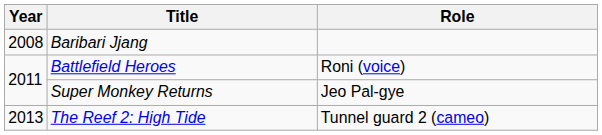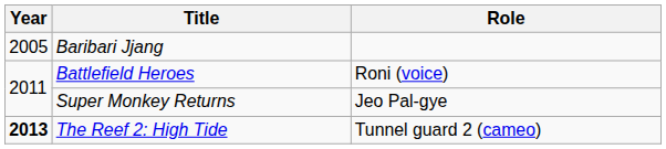Baribari Jjang | Year: 2008 -> 2005
The Reef 2: High Tide | Year: normal -> bold
